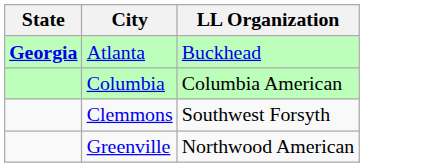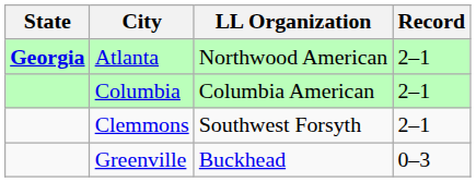+ column: Record | 2–1 | 2–1 | 2–1 | 0–3
Atlanta | LL Organization: Buckhead -> Northwood American
Greenville | LL Organization: Northwood American -> Buckhead
